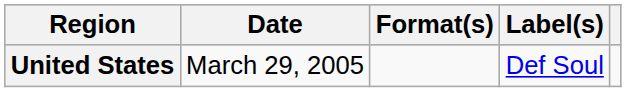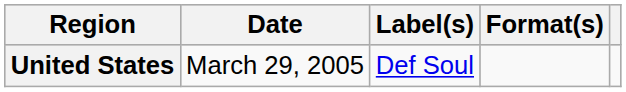columns swapped: Label(s) <-> Format(s)
